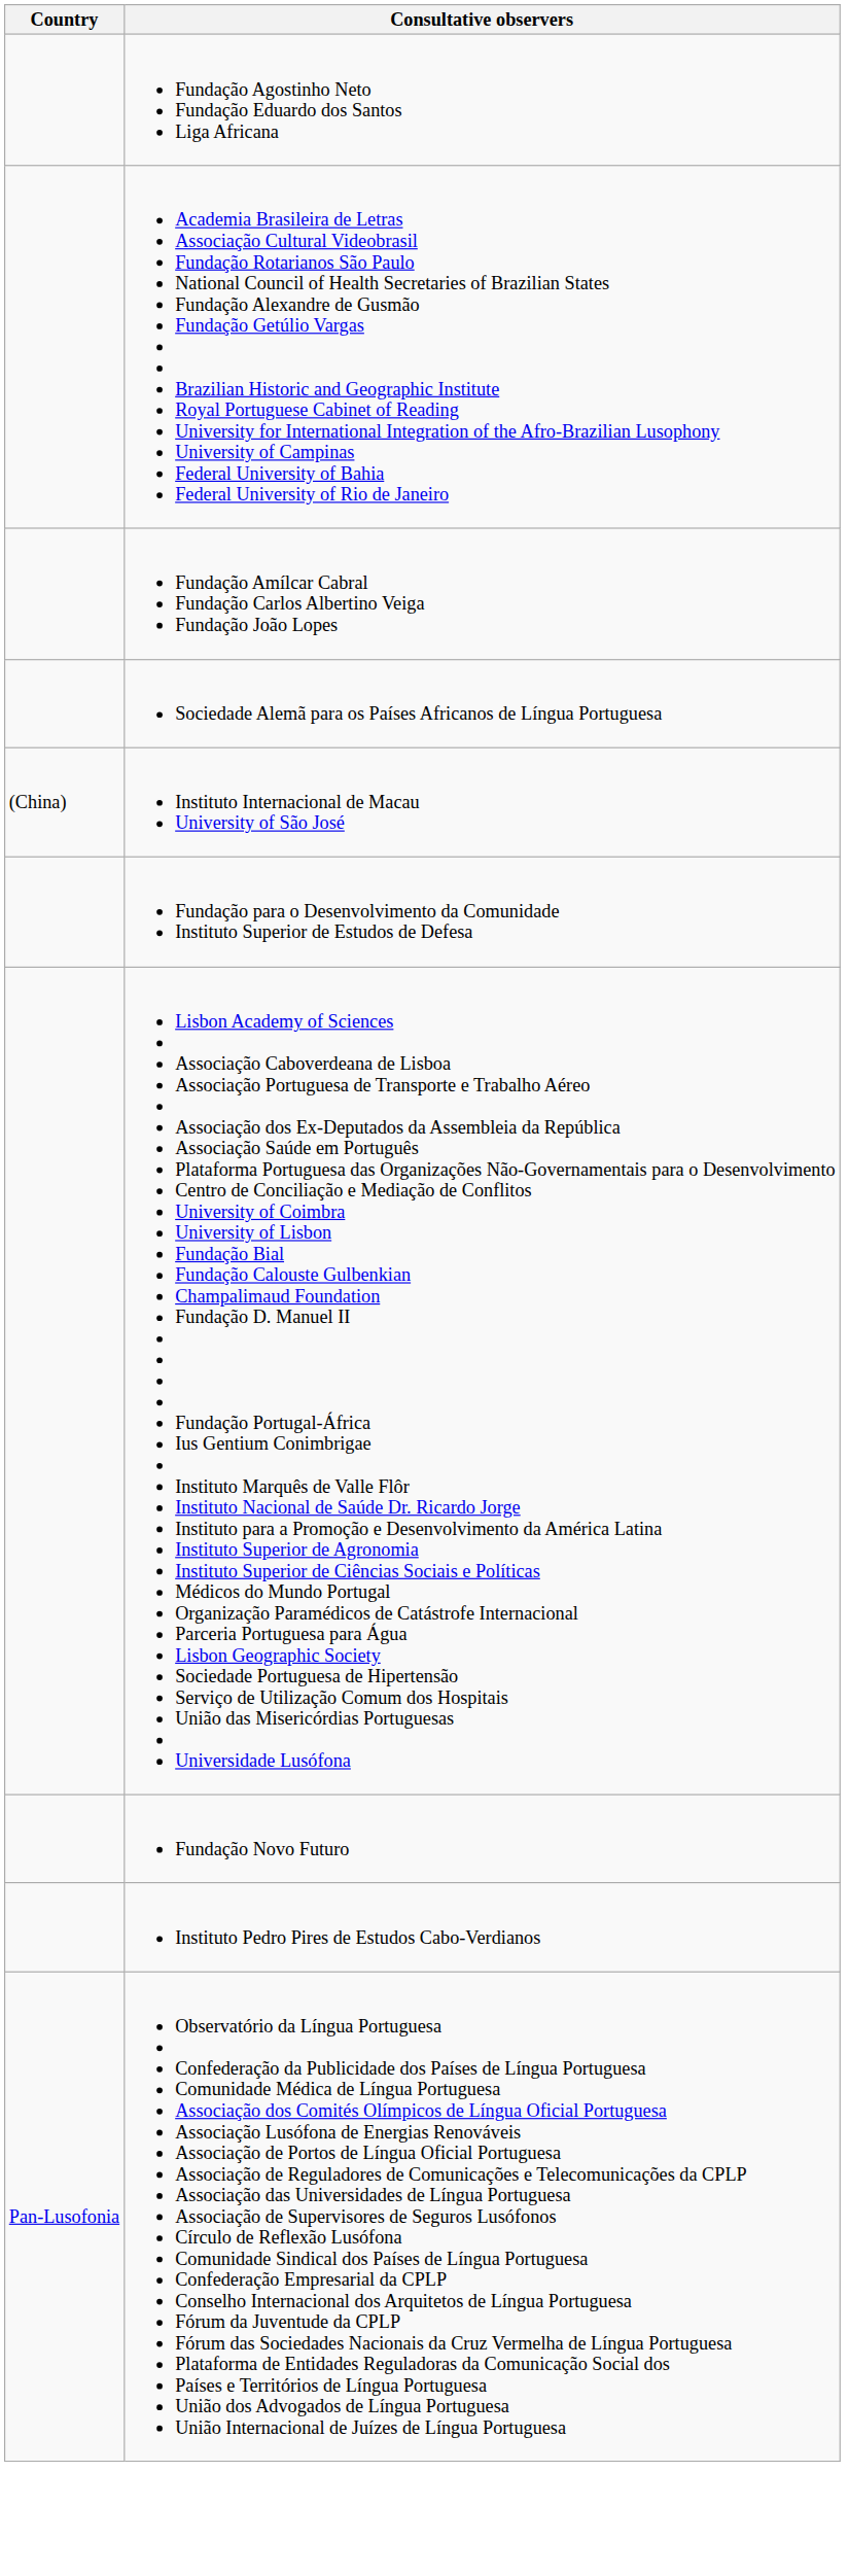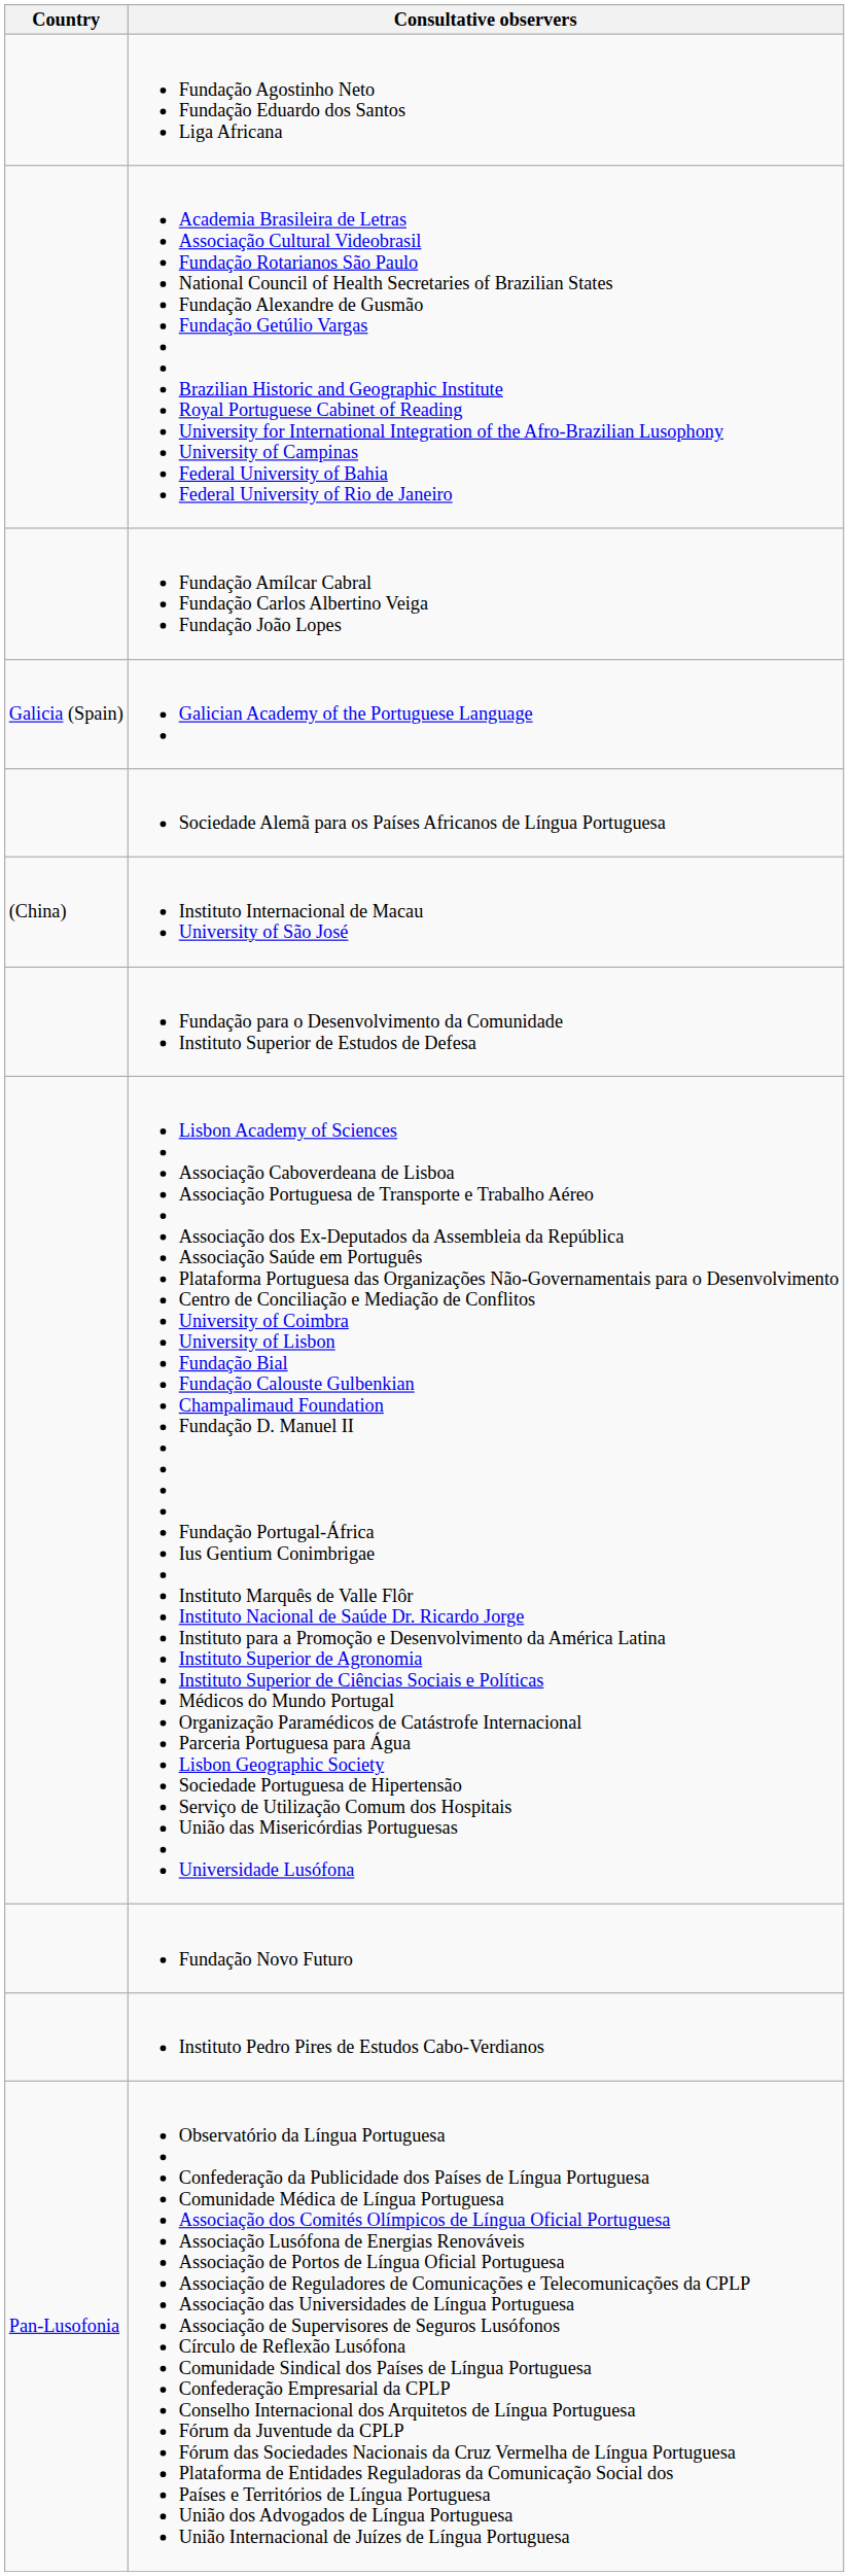+ row: Galicia (Spain) | Galician Academy of the Portuguese Language
